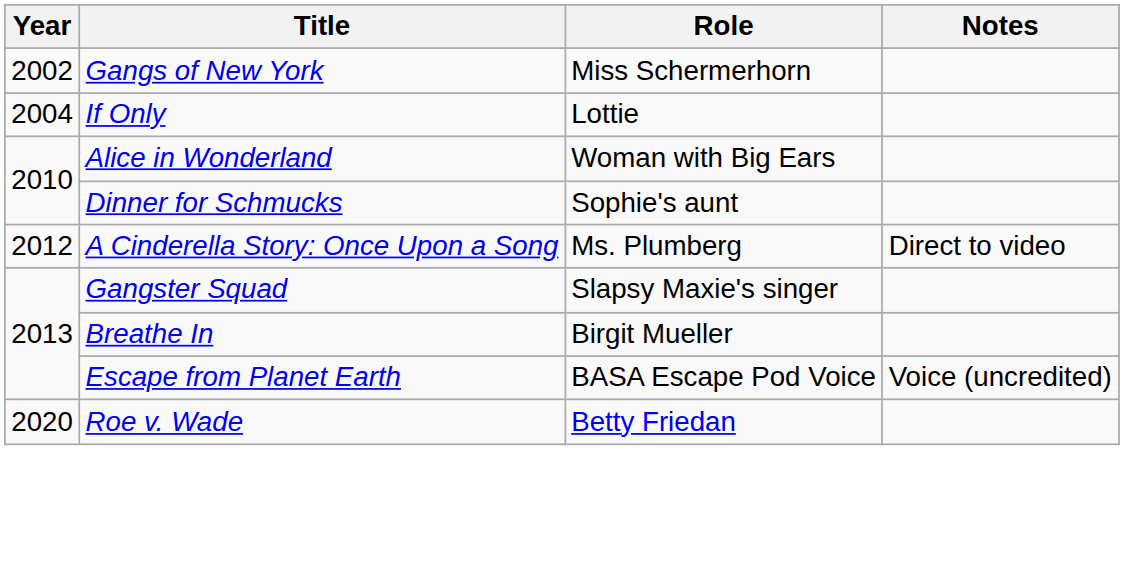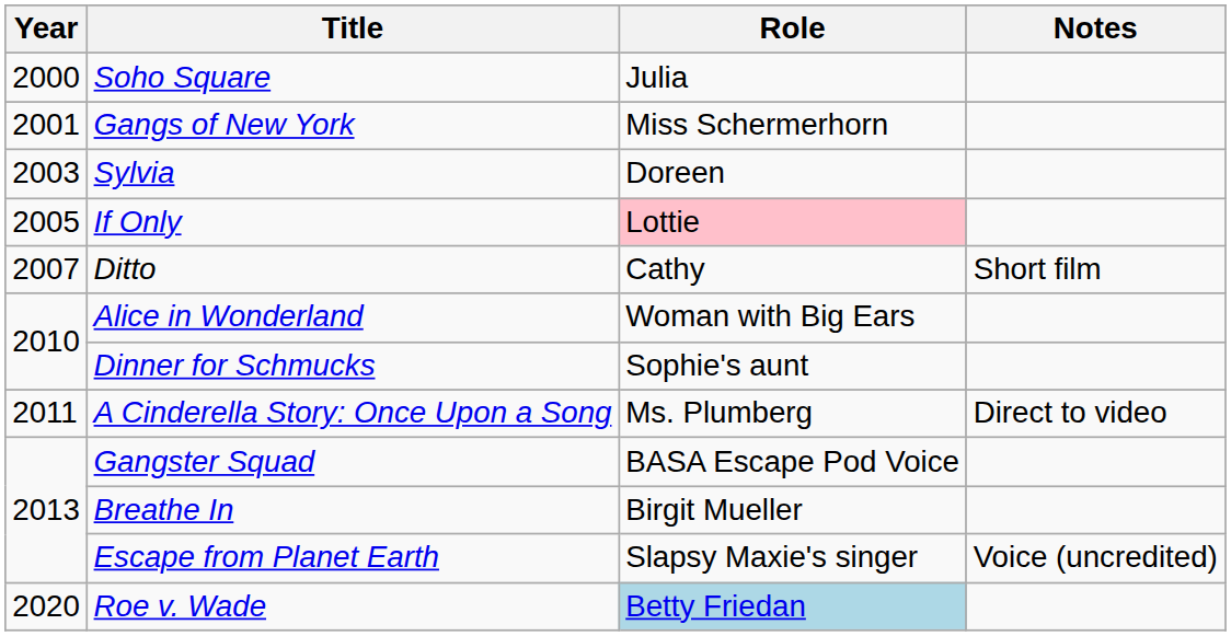+ row: 2000 | Soho Square | Julia
Gangs of New York | Year: 2002 -> 2001
+ row: 2003 | Sylvia | Doreen
If Only | Year: 2004 -> 2005
If Only | Role: no background -> pink background
+ row: 2007 | Ditto | Cathy | Short film
A Cinderella Story: Once Upon a Song | Year: 2012 -> 2011
Gangster Squad | Role: Slapsy Maxie's singer -> BASA Escape Pod Voice
Escape from Planet Earth | Role: BASA Escape Pod Voice -> Slapsy Maxie's singer
Roe v. Wade | Role: no background -> lightblue background
